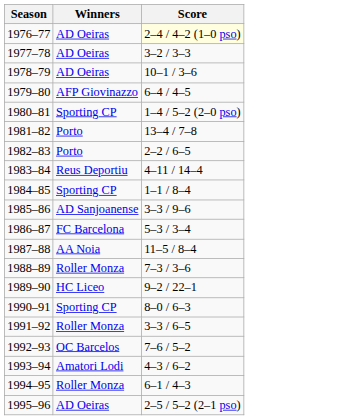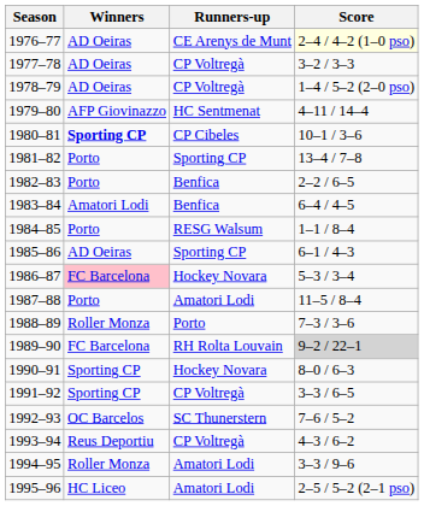+ column: Runners-up | CE Arenys de Munt | CP Voltregà | CP Voltregà | HC Sentmenat | CP Cibeles | Sporting CP | Benfica | Benfica | RESG Walsum | Sporting CP | Hockey Novara | Amatori Lodi | Porto | RH Rolta Louvain | Hockey Novara | CP Voltregà | SC Thunerstern | CP Voltregà | Amatori Lodi | Amatori Lodi
1978–79 | Score: 10–1 / 3–6 -> 1–4 / 5–2 (2–0 pso)
1979–80 | Score: 6–4 / 4–5 -> 4–11 / 14–4
1980–81 | Winners: normal -> bold
1980–81 | Score: 1–4 / 5–2 (2–0 pso) -> 10–1 / 3–6
1983–84 | Winners: Reus Deportiu -> Amatori Lodi
1983–84 | Score: 4–11 / 14–4 -> 6–4 / 4–5
1984–85 | Winners: Sporting CP -> Porto
1985–86 | Winners: AD Sanjoanense -> AD Oeiras
1985–86 | Score: 3–3 / 9–6 -> 6–1 / 4–3
1986–87 | Winners: no background -> pink background
1987–88 | Winners: AA Noia -> Porto
1989–90 | Winners: HC Liceo -> FC Barcelona
1989–90 | Score: no background -> lightgrey background
1991–92 | Winners: Roller Monza -> Sporting CP
1993–94 | Winners: Amatori Lodi -> Reus Deportiu
1994–95 | Score: 6–1 / 4–3 -> 3–3 / 9–6
1995–96 | Winners: AD Oeiras -> HC Liceo
